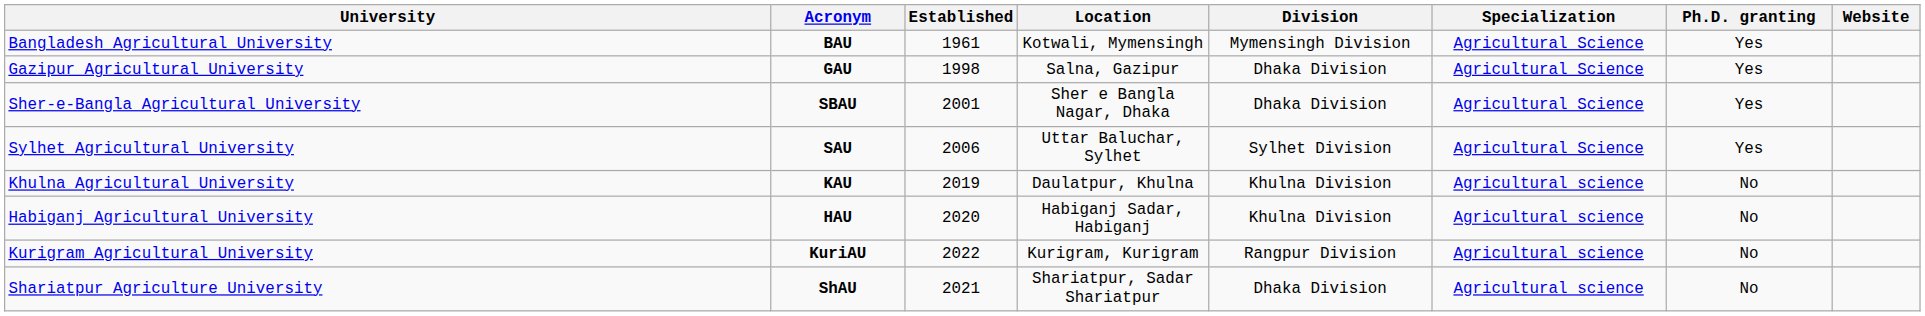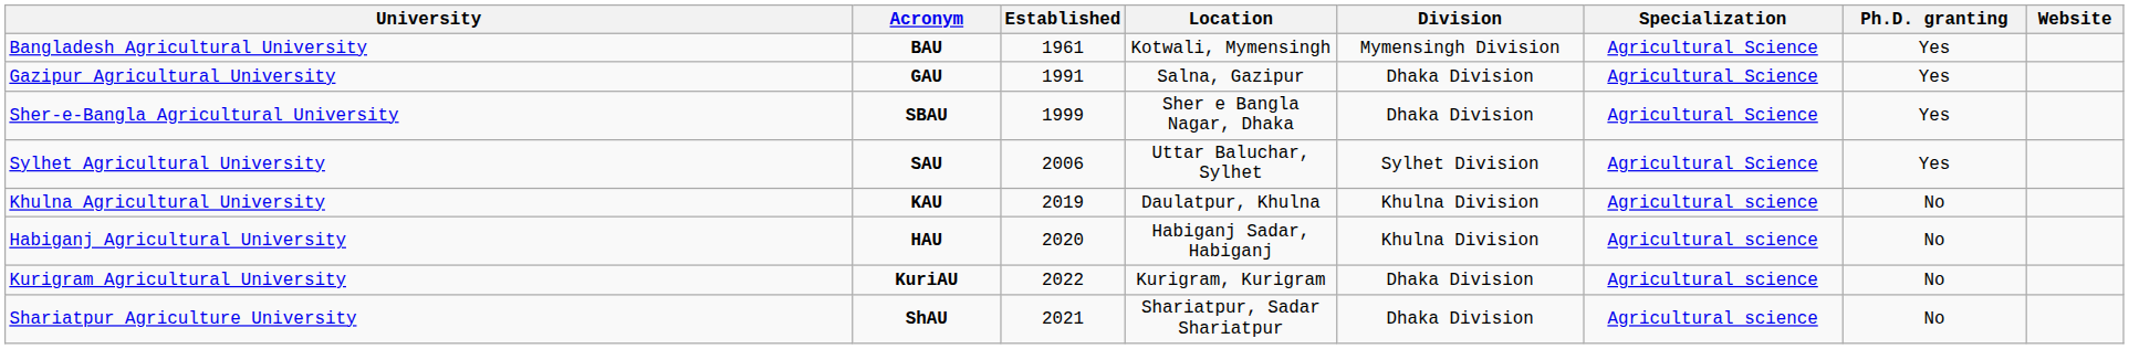Gazipur Agricultural University | Established: 1998 -> 1991
Sher-e-Bangla Agricultural University | Established: 2001 -> 1999
Kurigram Agricultural University | Division: Rangpur Division -> Dhaka Division
